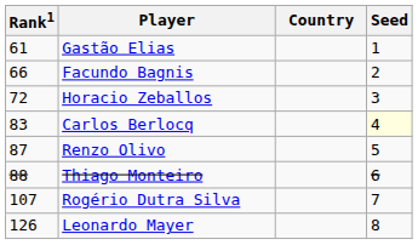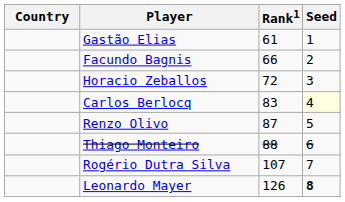columns swapped: Country <-> Rank1
Leonardo Mayer | Seed: normal -> bold
